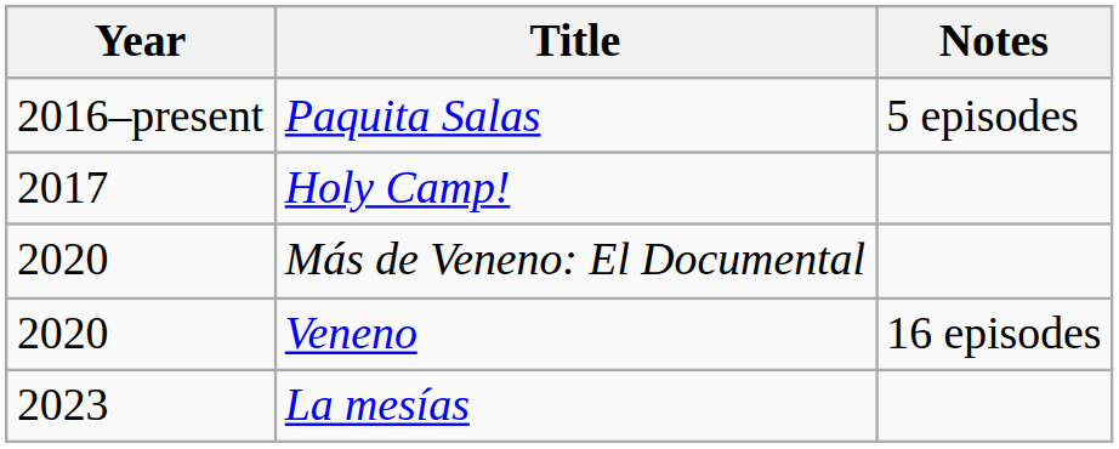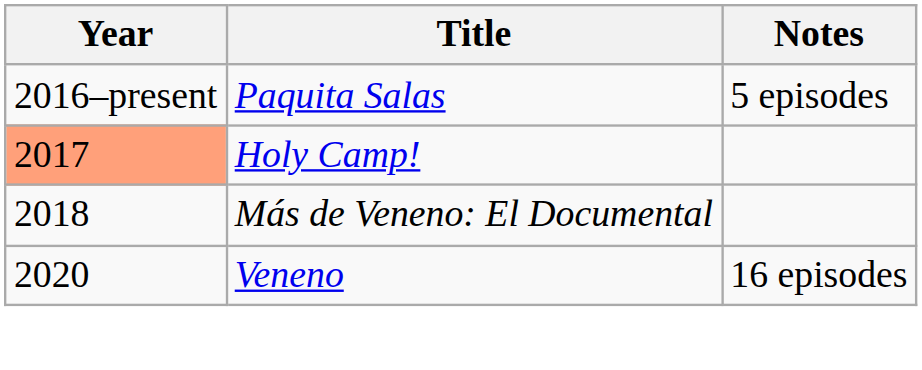Holy Camp! | Year: no background -> lightsalmon background
Más de Veneno: El Documental | Year: 2020 -> 2018
- row: 2023 | La mesías
